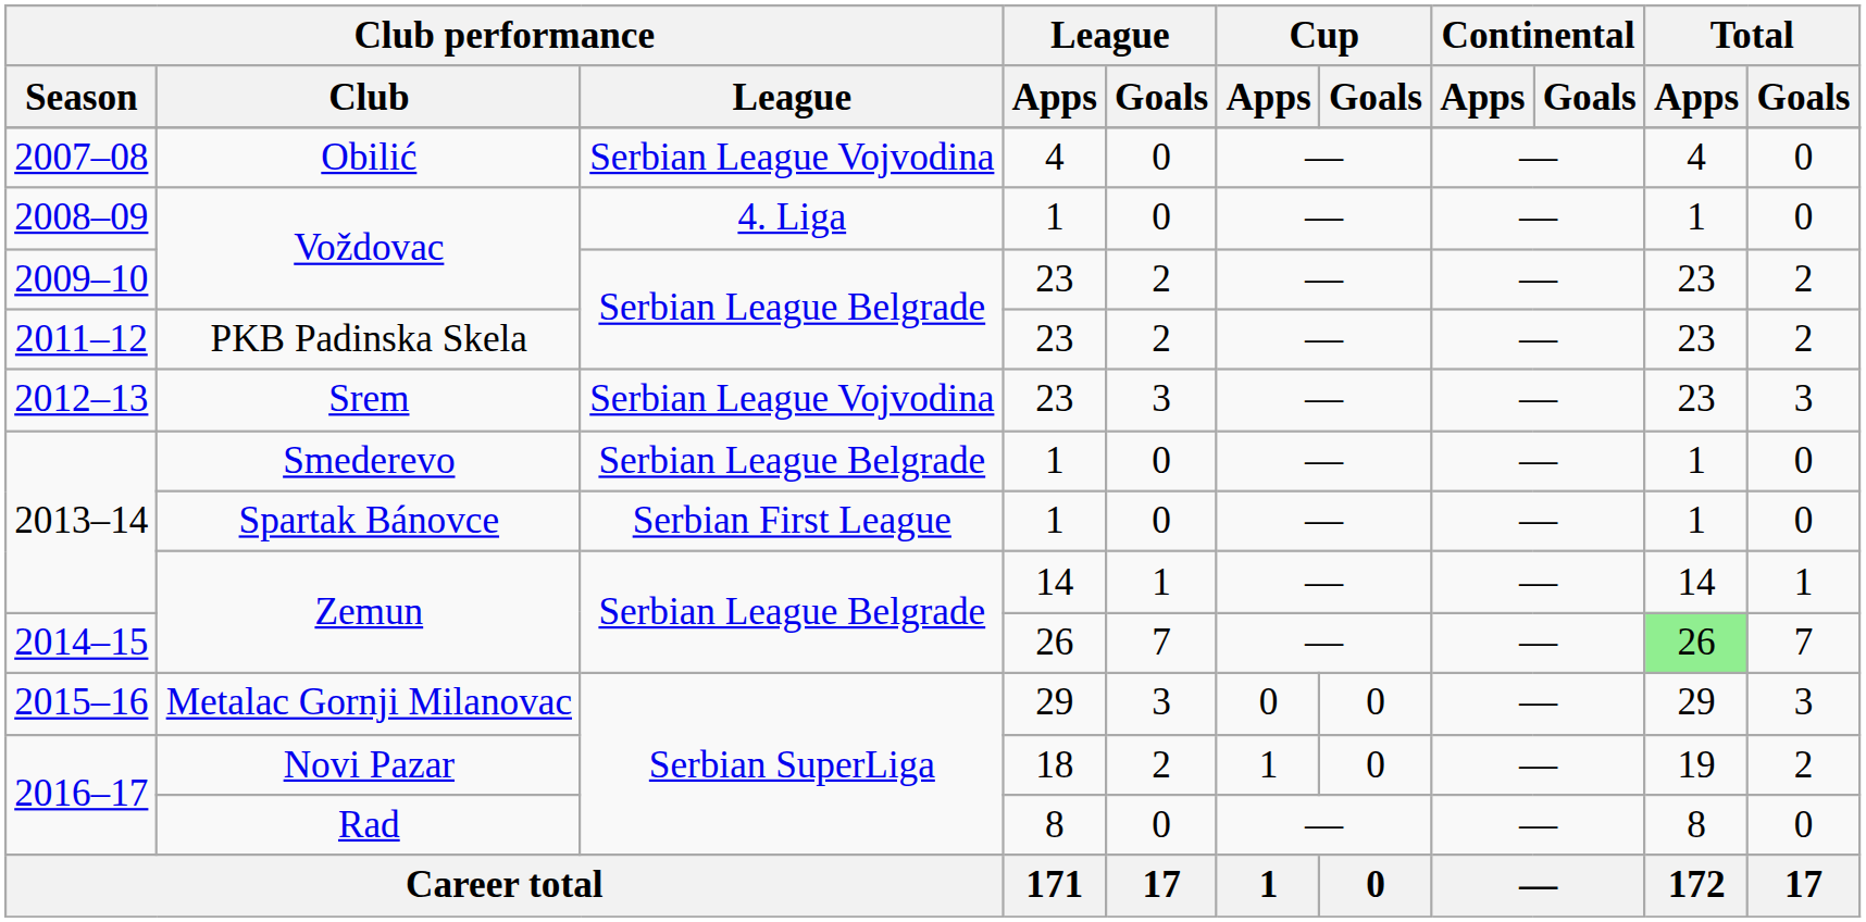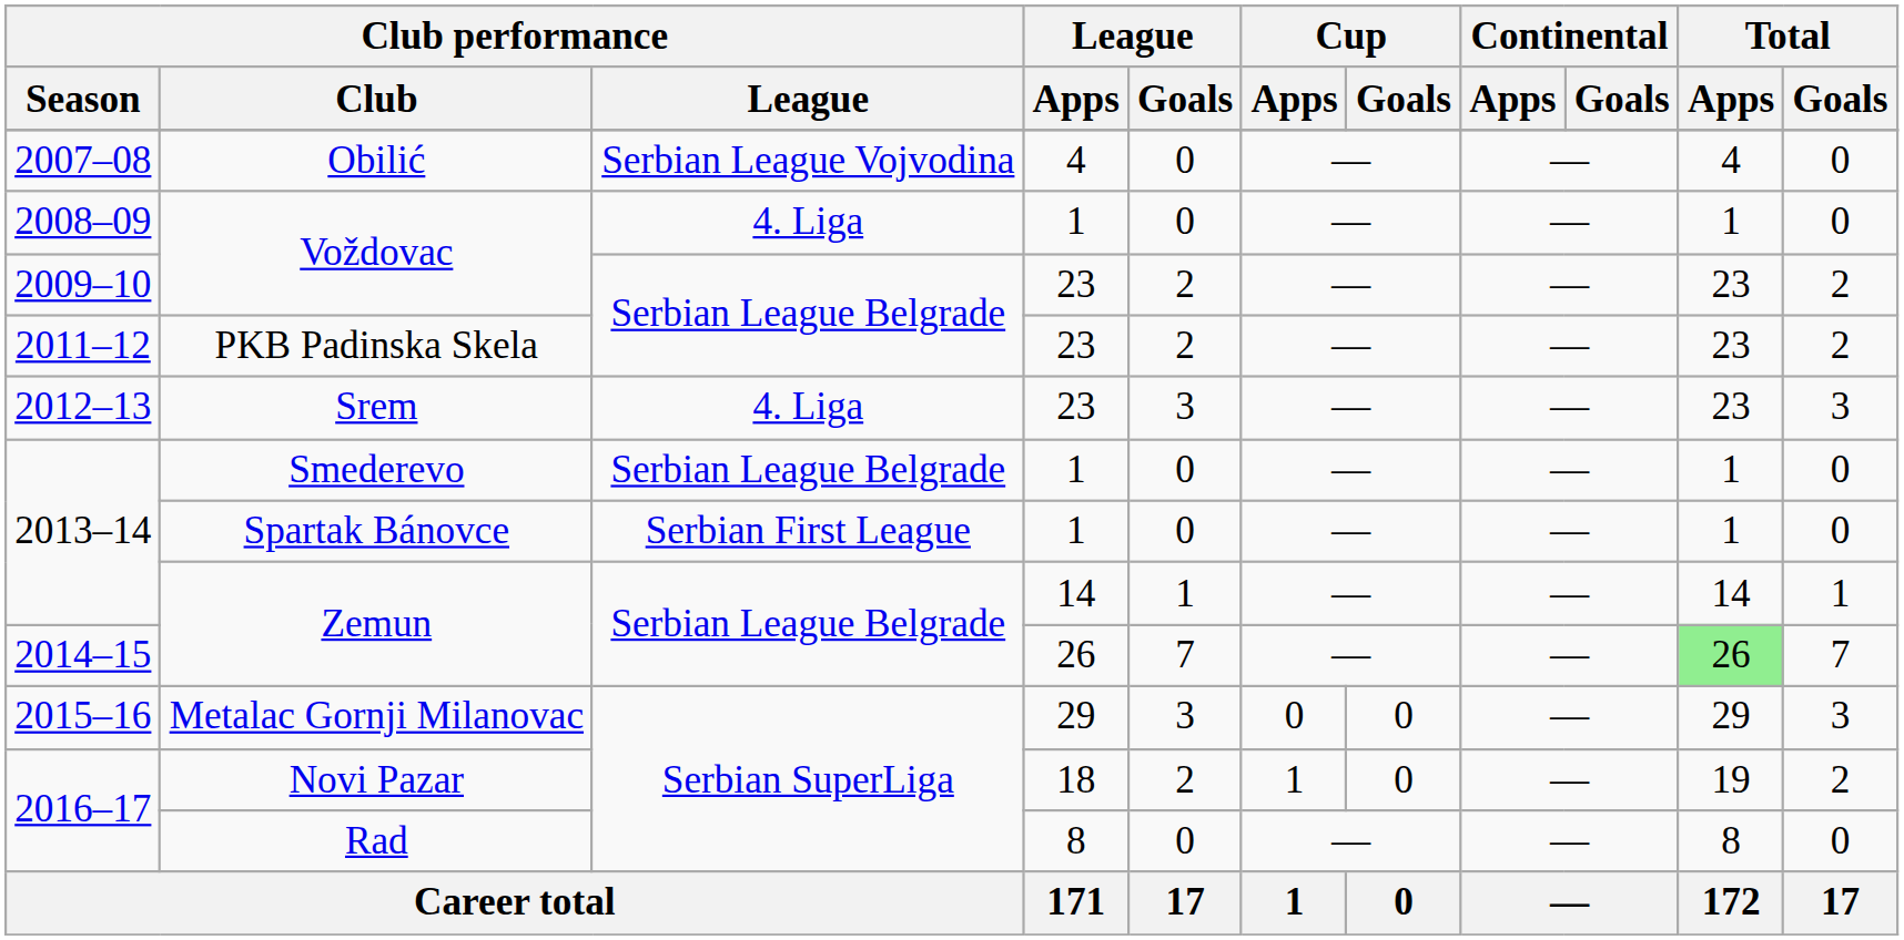Srem | Club performance / League: Serbian League Vojvodina -> 4. Liga
